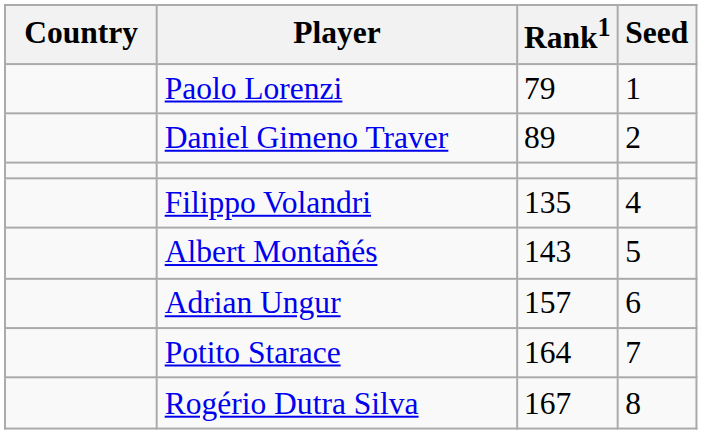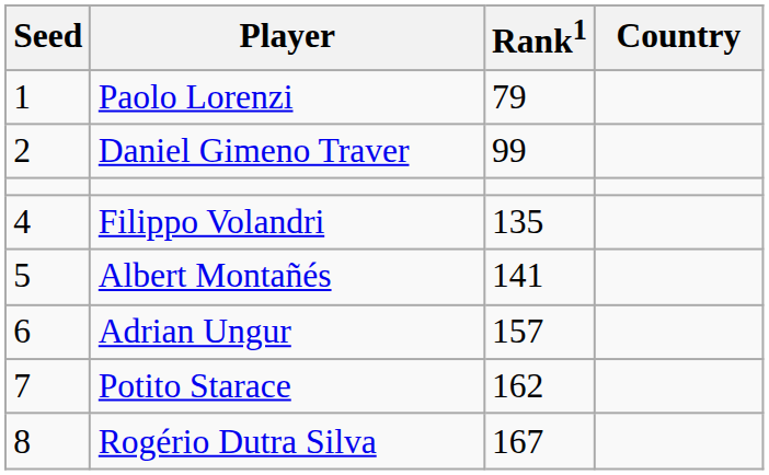columns swapped: Country <-> Seed
Daniel Gimeno Traver | Rank1: 89 -> 99
Albert Montañés | Rank1: 143 -> 141
Potito Starace | Rank1: 164 -> 162
